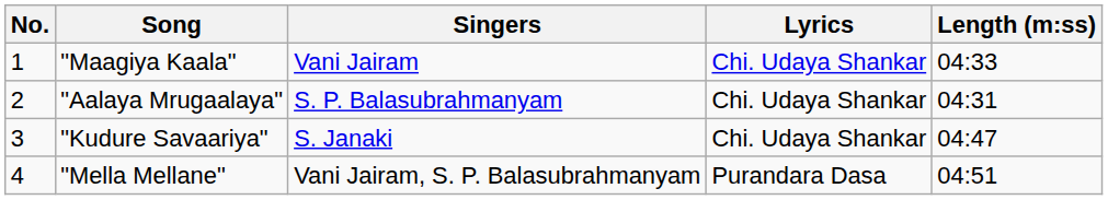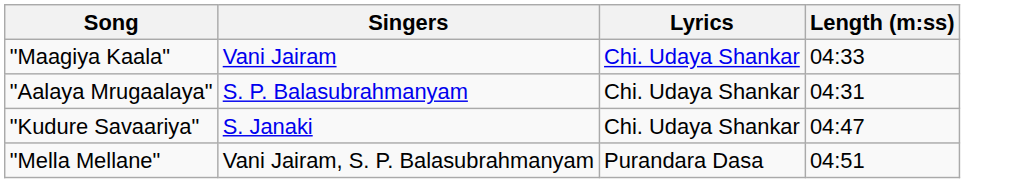- column: No. | 1 | 2 | 3 | 4
